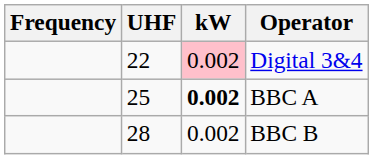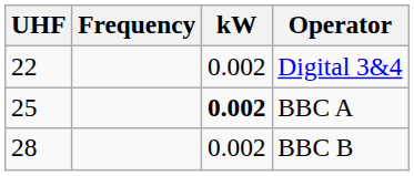columns swapped: Frequency <-> UHF
Digital 3&4 | kW: pink background -> no background
